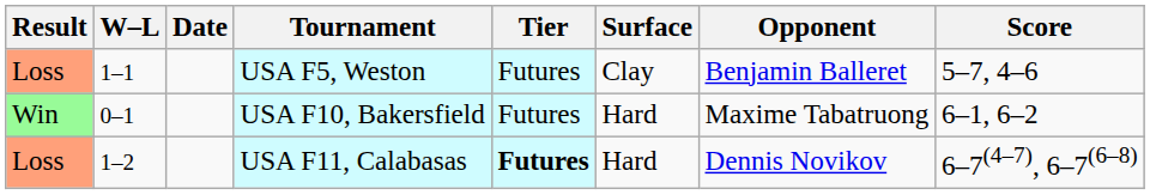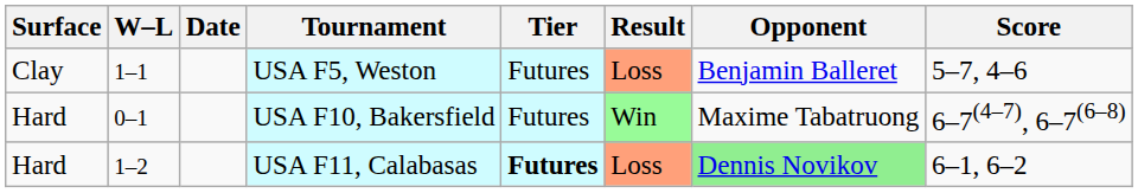columns swapped: Result <-> Surface
USA F10, Bakersfield | Score: 6–1, 6–2 -> 6–7(4–7), 6–7(6–8)
USA F11, Calabasas | Opponent: no background -> lightgreen background
USA F11, Calabasas | Score: 6–7(4–7), 6–7(6–8) -> 6–1, 6–2
